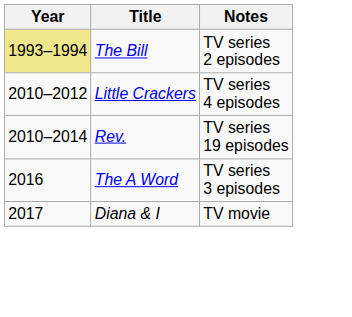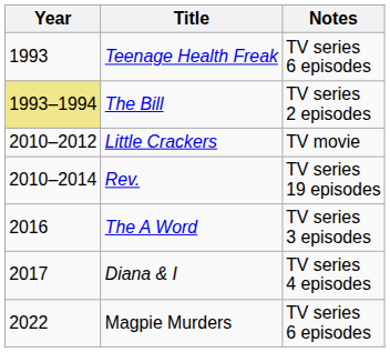+ row: 1993 | Teenage Health Freak | TV series 6 episodes
Little Crackers | Notes: TV series 4 episodes -> TV movie
Diana & I | Notes: TV movie -> TV series 4 episodes
+ row: 2022 | Magpie Murders | TV series 6 episodes
